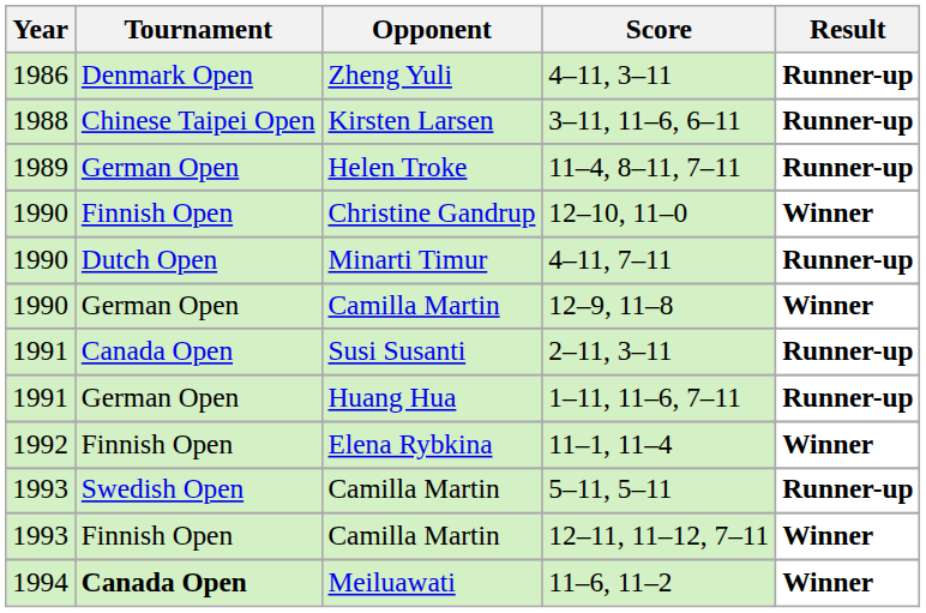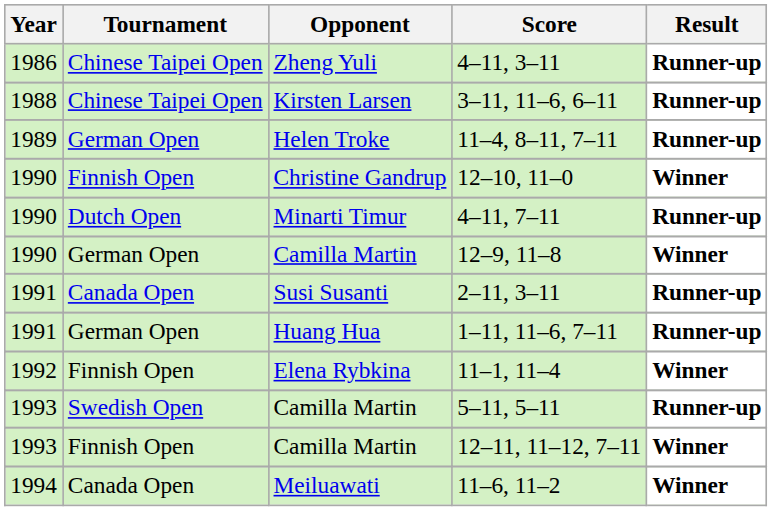4–11, 3–11 | Tournament: Denmark Open -> Chinese Taipei Open
11–6, 11–2 | Tournament: bold -> normal
